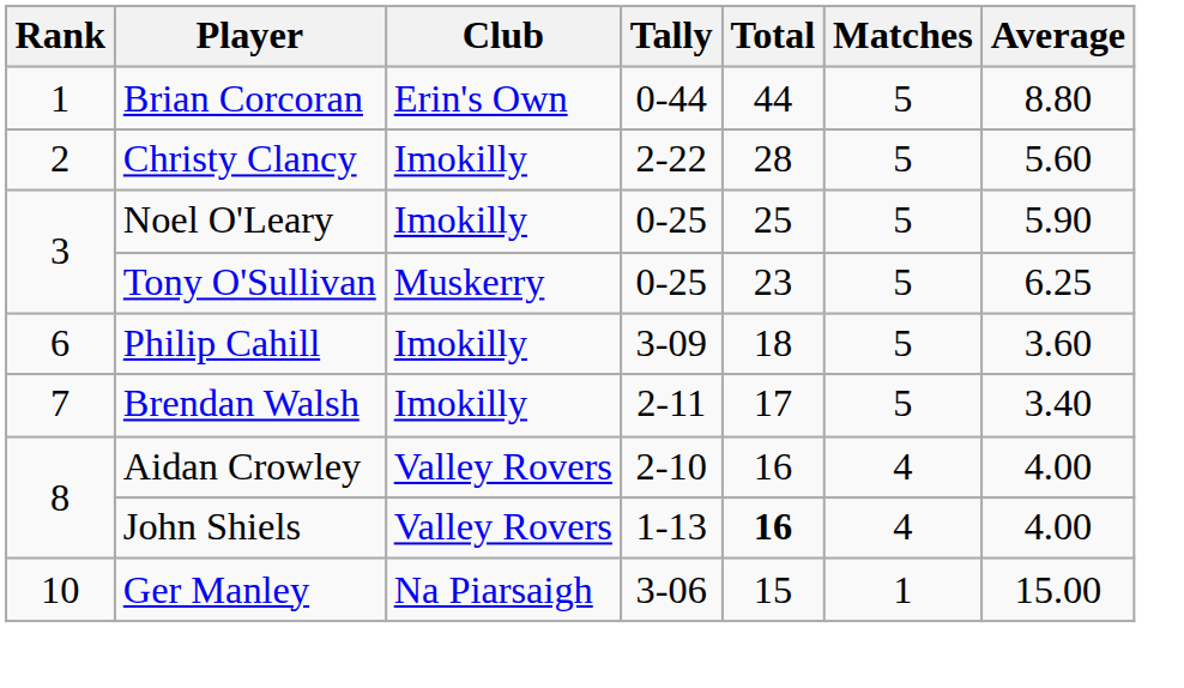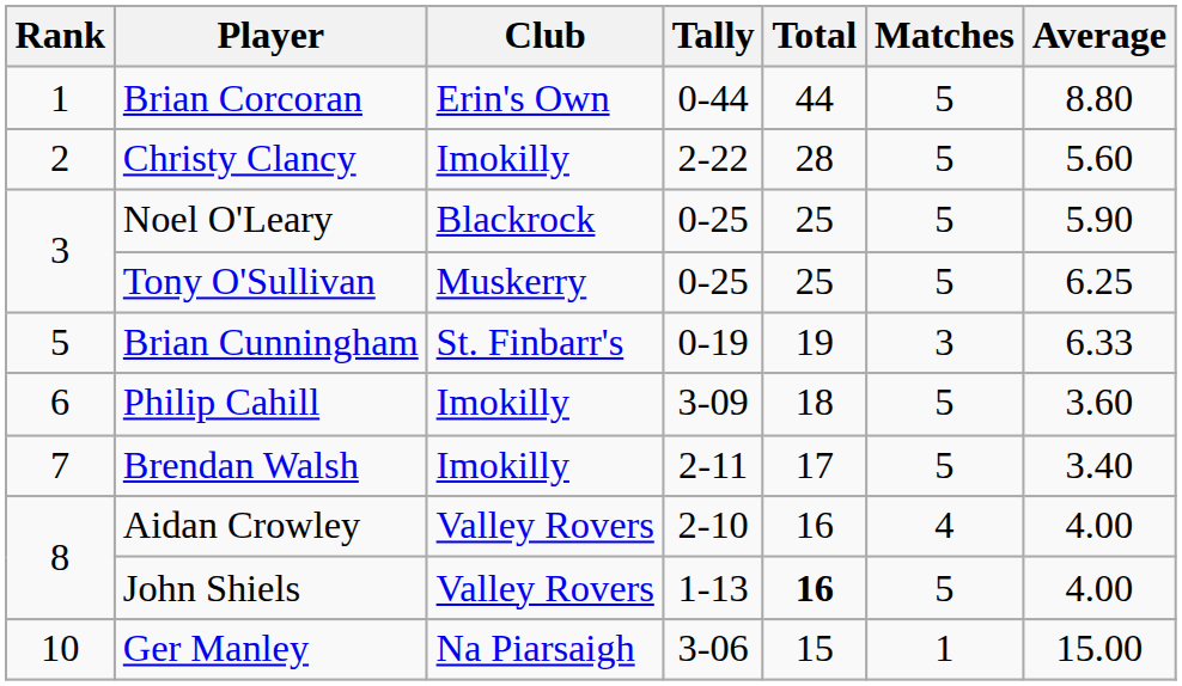Noel O'Leary | Club: Imokilly -> Blackrock
Tony O'Sullivan | Total: 23 -> 25
+ row: 5 | Brian Cunningham | St. Finbarr's | 0-19 | 19 | 3 | 6.33
John Shiels | Matches: 4 -> 5
